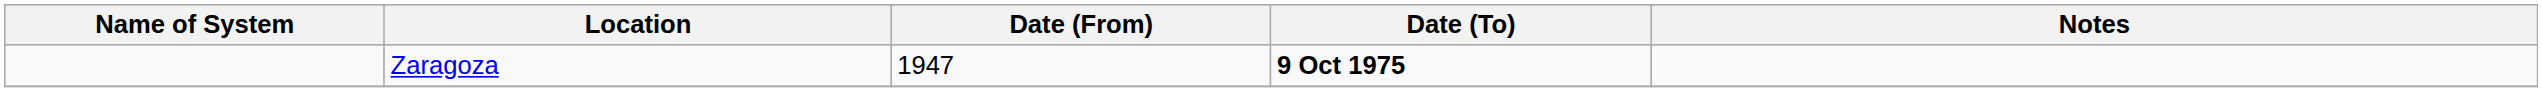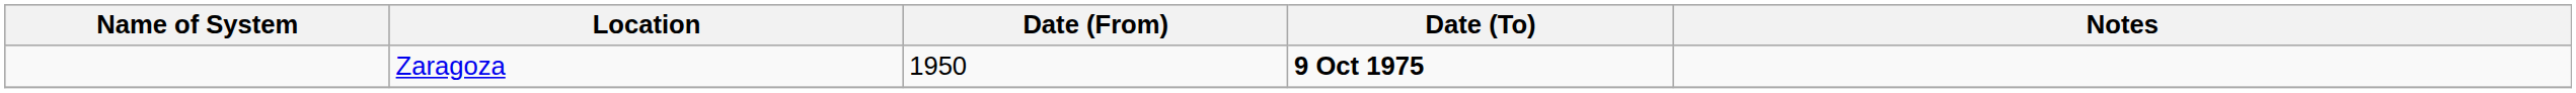Zaragoza | Date (From): 1947 -> 1950
